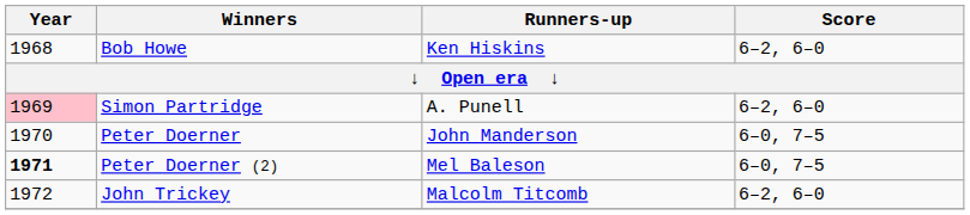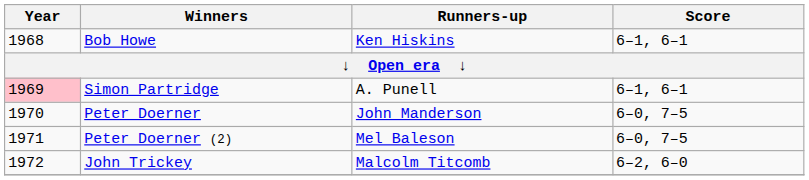Bob Howe | Score: 6–2, 6–0 -> 6–1, 6–1
Simon Partridge | Score: 6–2, 6–0 -> 6–1, 6–1
Peter Doerner (2) | Year: bold -> normal
